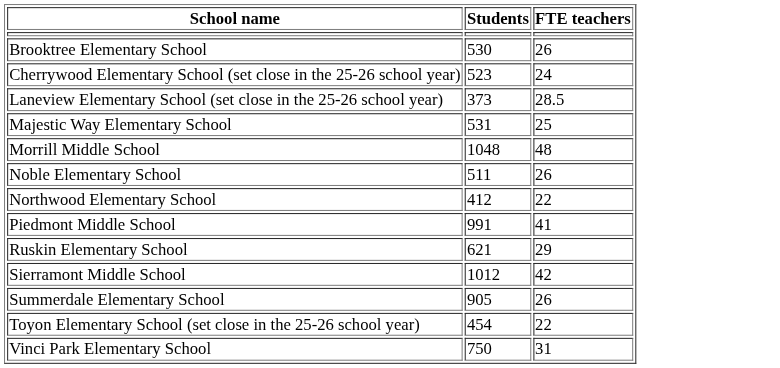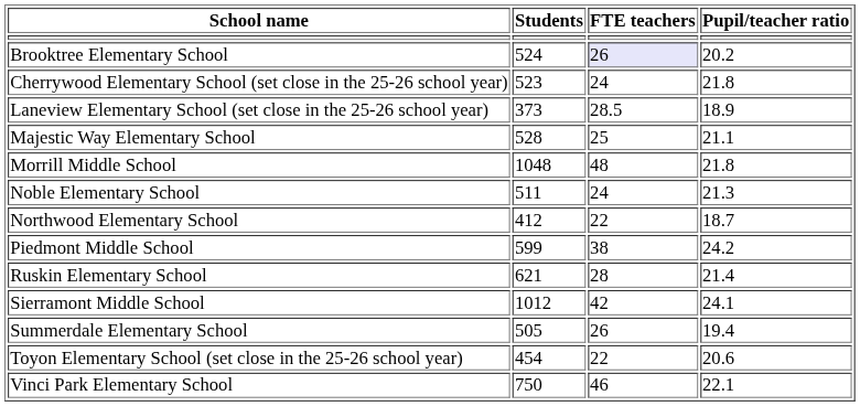+ column: Pupil/teacher ratio | 20.2 | 21.8 | 18.9 | 21.1 | 21.8 | 21.3 | 18.7 | 24.2 | 21.4 | 24.1 | 19.4 | 20.6 | 22.1
Brooktree Elementary School | Students: 530 -> 524
Brooktree Elementary School | FTE teachers: no background -> lavender background
Majestic Way Elementary School | Students: 531 -> 528
Noble Elementary School | FTE teachers: 26 -> 24
Piedmont Middle School | Students: 991 -> 599
Piedmont Middle School | FTE teachers: 41 -> 38
Ruskin Elementary School | FTE teachers: 29 -> 28
Summerdale Elementary School | Students: 905 -> 505
Vinci Park Elementary School | FTE teachers: 31 -> 46
